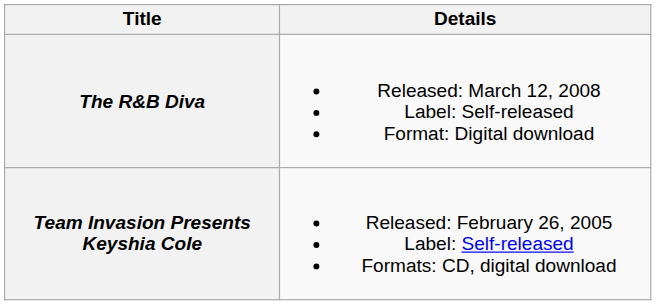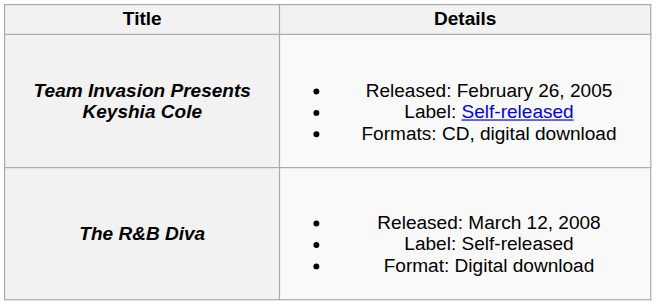rows swapped: Team Invasion Presents Keyshia Cole <-> The R&B Diva
